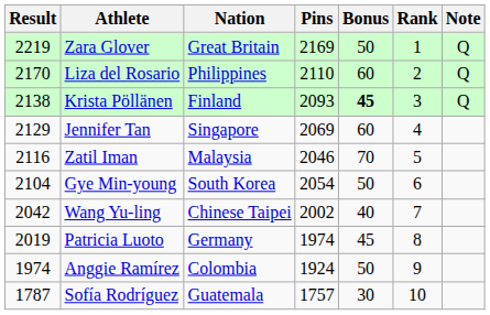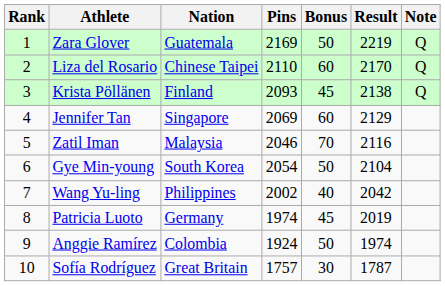columns swapped: Rank <-> Result
Zara Glover | Nation: Great Britain -> Guatemala
Liza del Rosario | Nation: Philippines -> Chinese Taipei
Krista Pöllänen | Bonus: bold -> normal
Wang Yu-ling | Nation: Chinese Taipei -> Philippines
Sofía Rodríguez | Nation: Guatemala -> Great Britain
